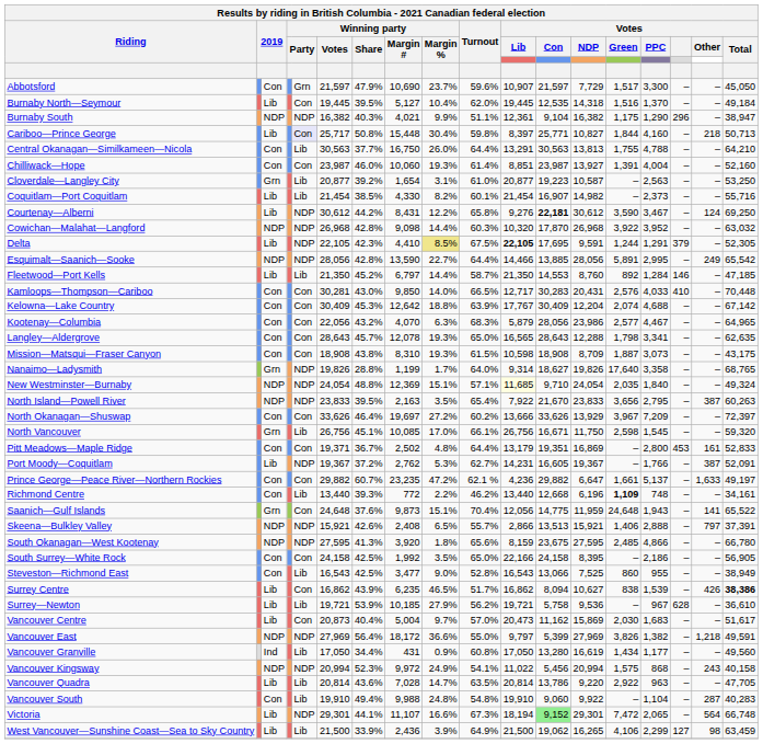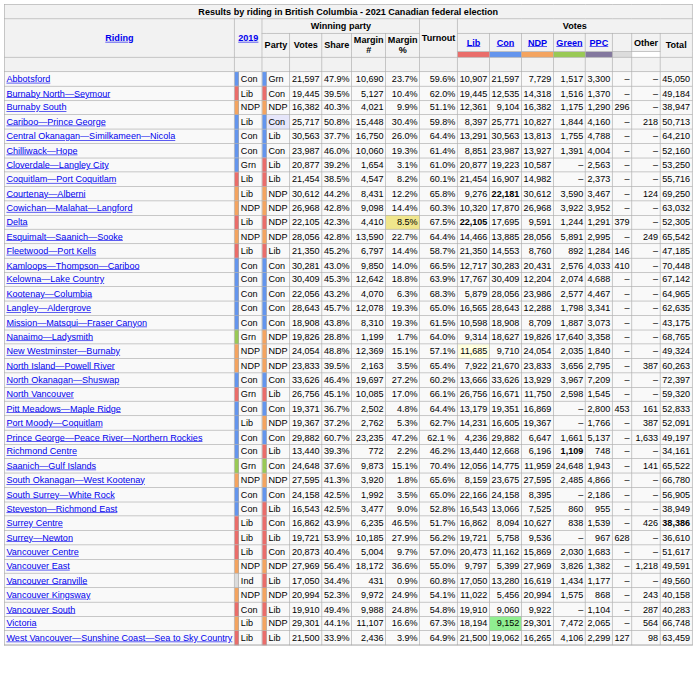Coquitlam—Port Coquitlam | Winning party / Margin #: 4,330 -> 4,547
- row: Skeena—Bulkley Valley | NDP | NDP | 15,921 | 42.6% | 2,408 | 6.5% | 55.7% | 2,866 | 13,513 | 15,921 | 1,406 | 2,888 | – | 797 | 37,391
- row: Vancouver Quadra | Lib | Lib | 20,814 | 43.6% | 7,028 | 14.7% | 63.5% | 20,814 | 13,786 | 9,220 | 2,922 | 963 | – | – | 47,705
